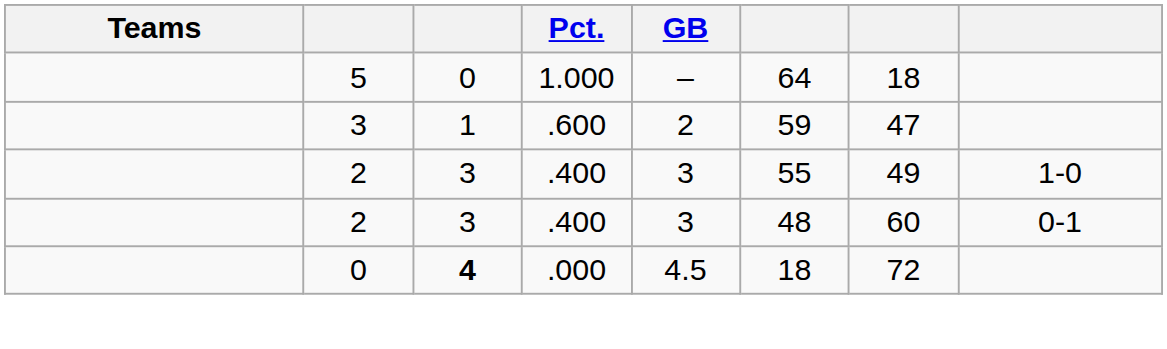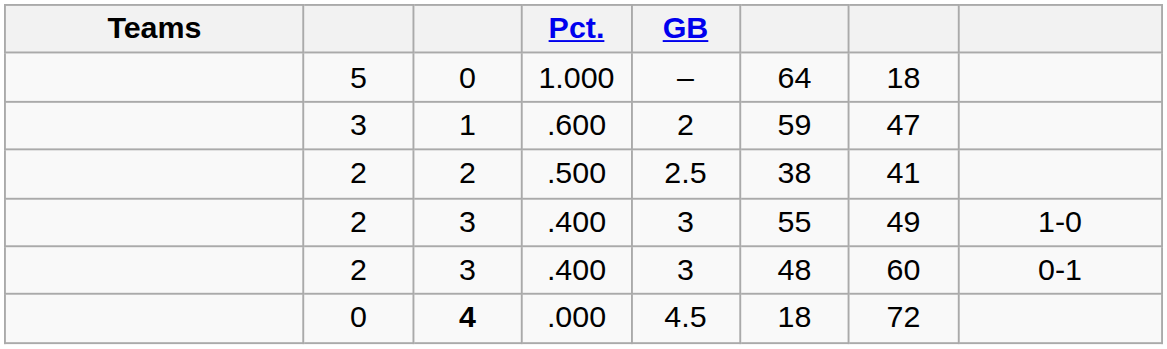+ row: 2 | 2 | .500 | 2.5 | 38 | 41
